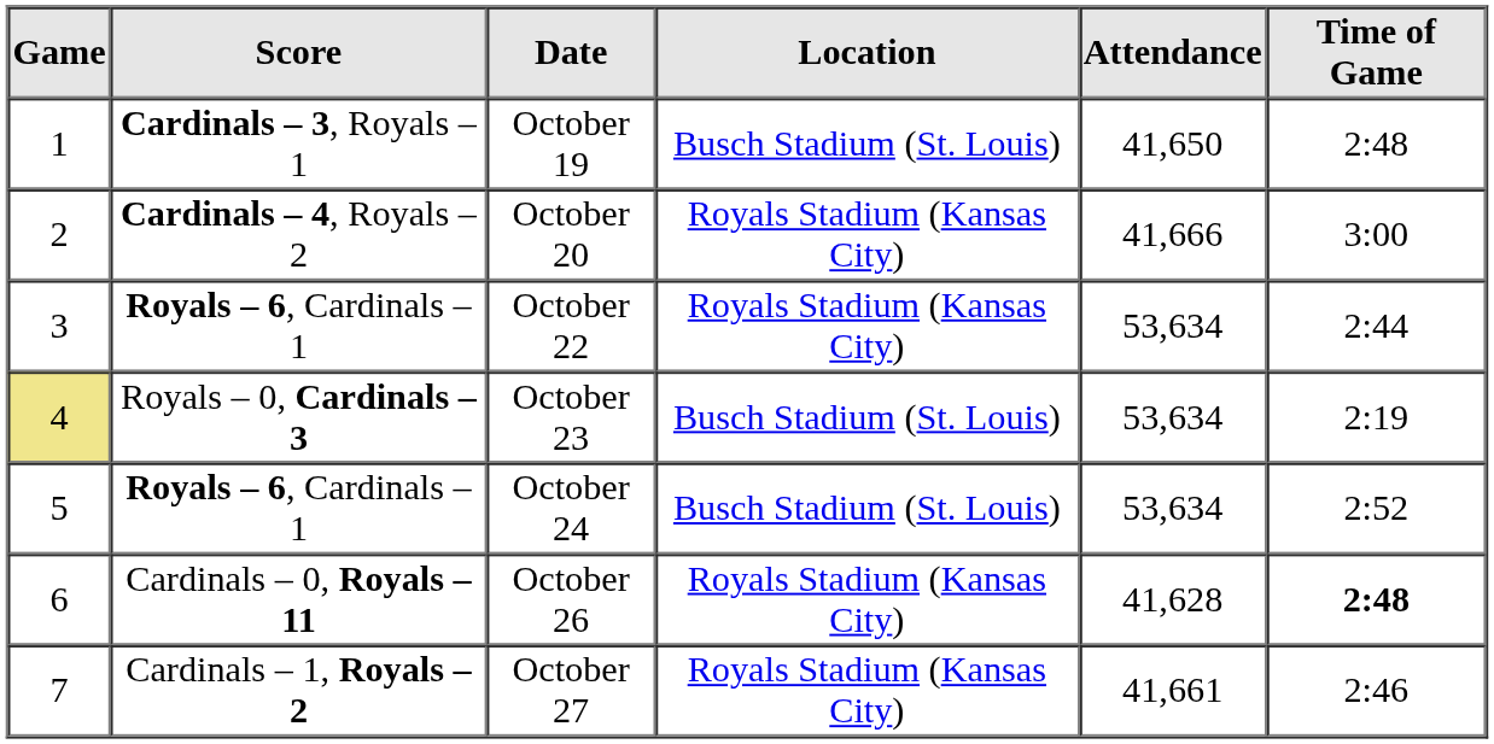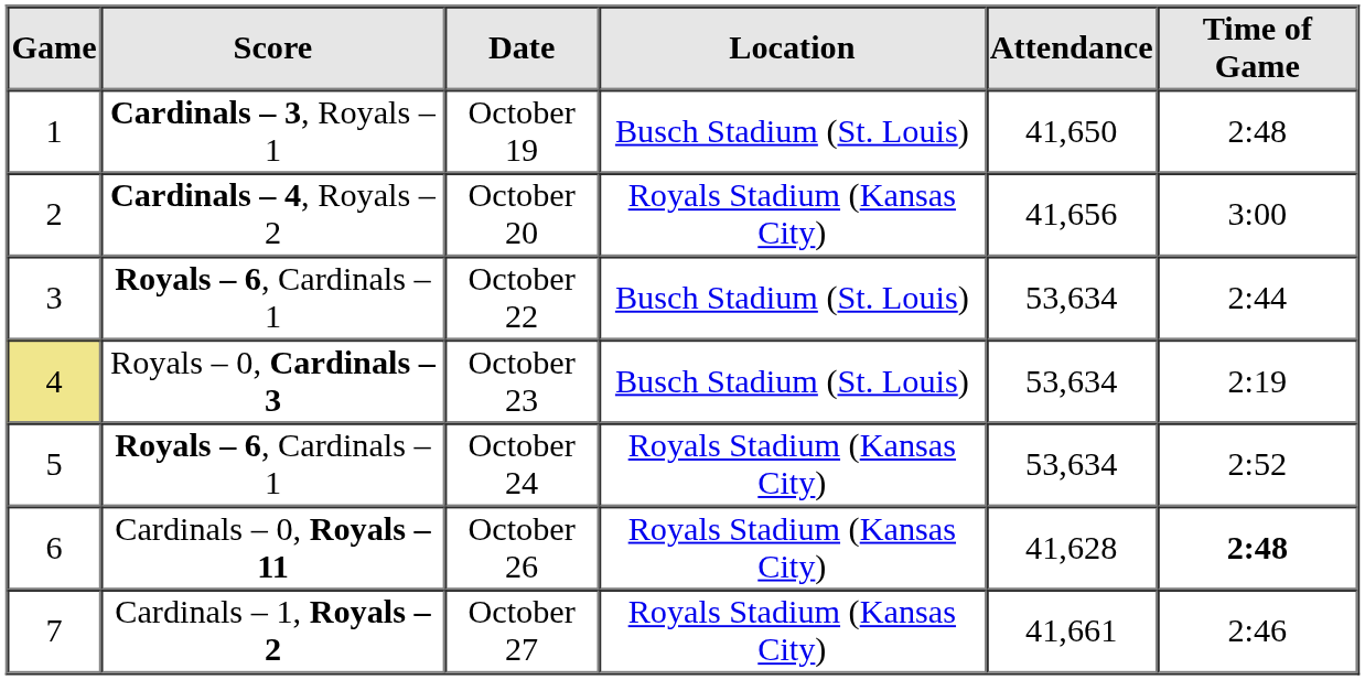October 20 | Attendance: 41,666 -> 41,656
October 22 | Location: Royals Stadium (Kansas City) -> Busch Stadium (St. Louis)
October 24 | Location: Busch Stadium (St. Louis) -> Royals Stadium (Kansas City)
